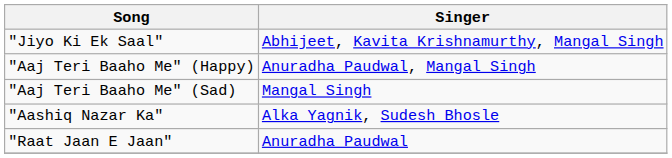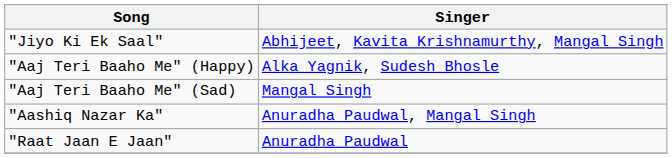"Aaj Teri Baaho Me" (Happy) | Singer: Anuradha Paudwal, Mangal Singh -> Alka Yagnik, Sudesh Bhosle
"Aashiq Nazar Ka" | Singer: Alka Yagnik, Sudesh Bhosle -> Anuradha Paudwal, Mangal Singh
